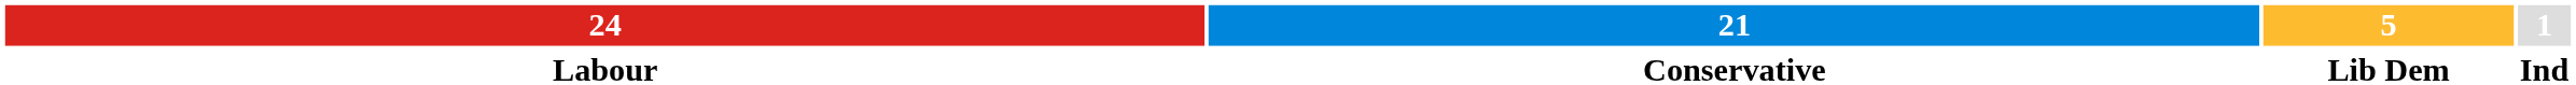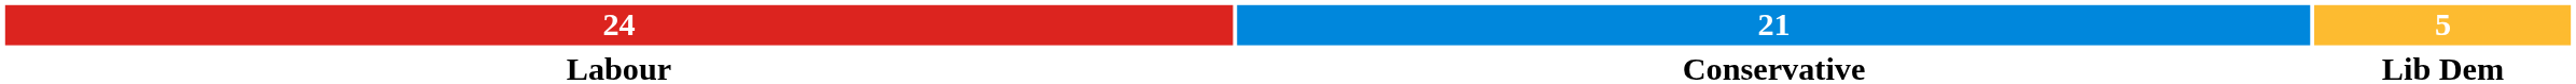- column: 1 | Ind
